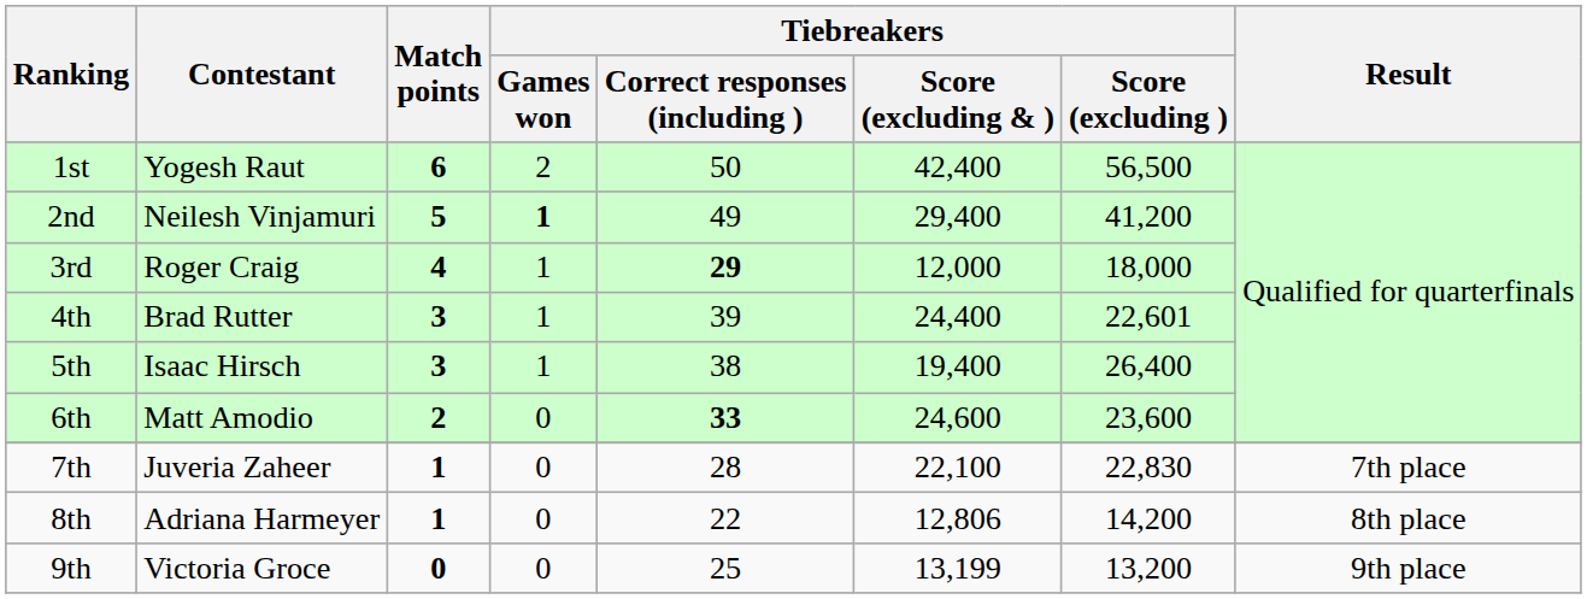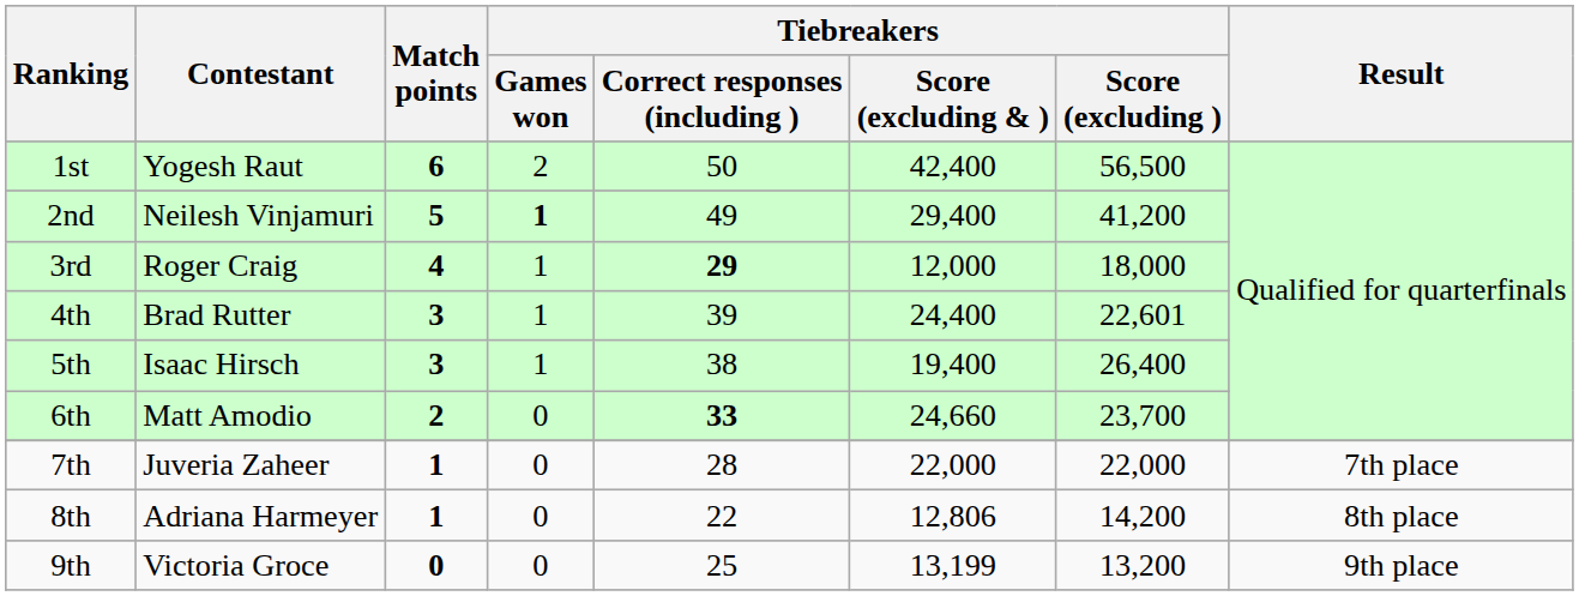6th | Tiebreakers / Score (excluding & ): 24,600 -> 24,660
6th | Tiebreakers / Score (excluding ): 23,600 -> 23,700
7th | Tiebreakers / Score (excluding & ): 22,100 -> 22,000
7th | Tiebreakers / Score (excluding ): 22,830 -> 22,000
